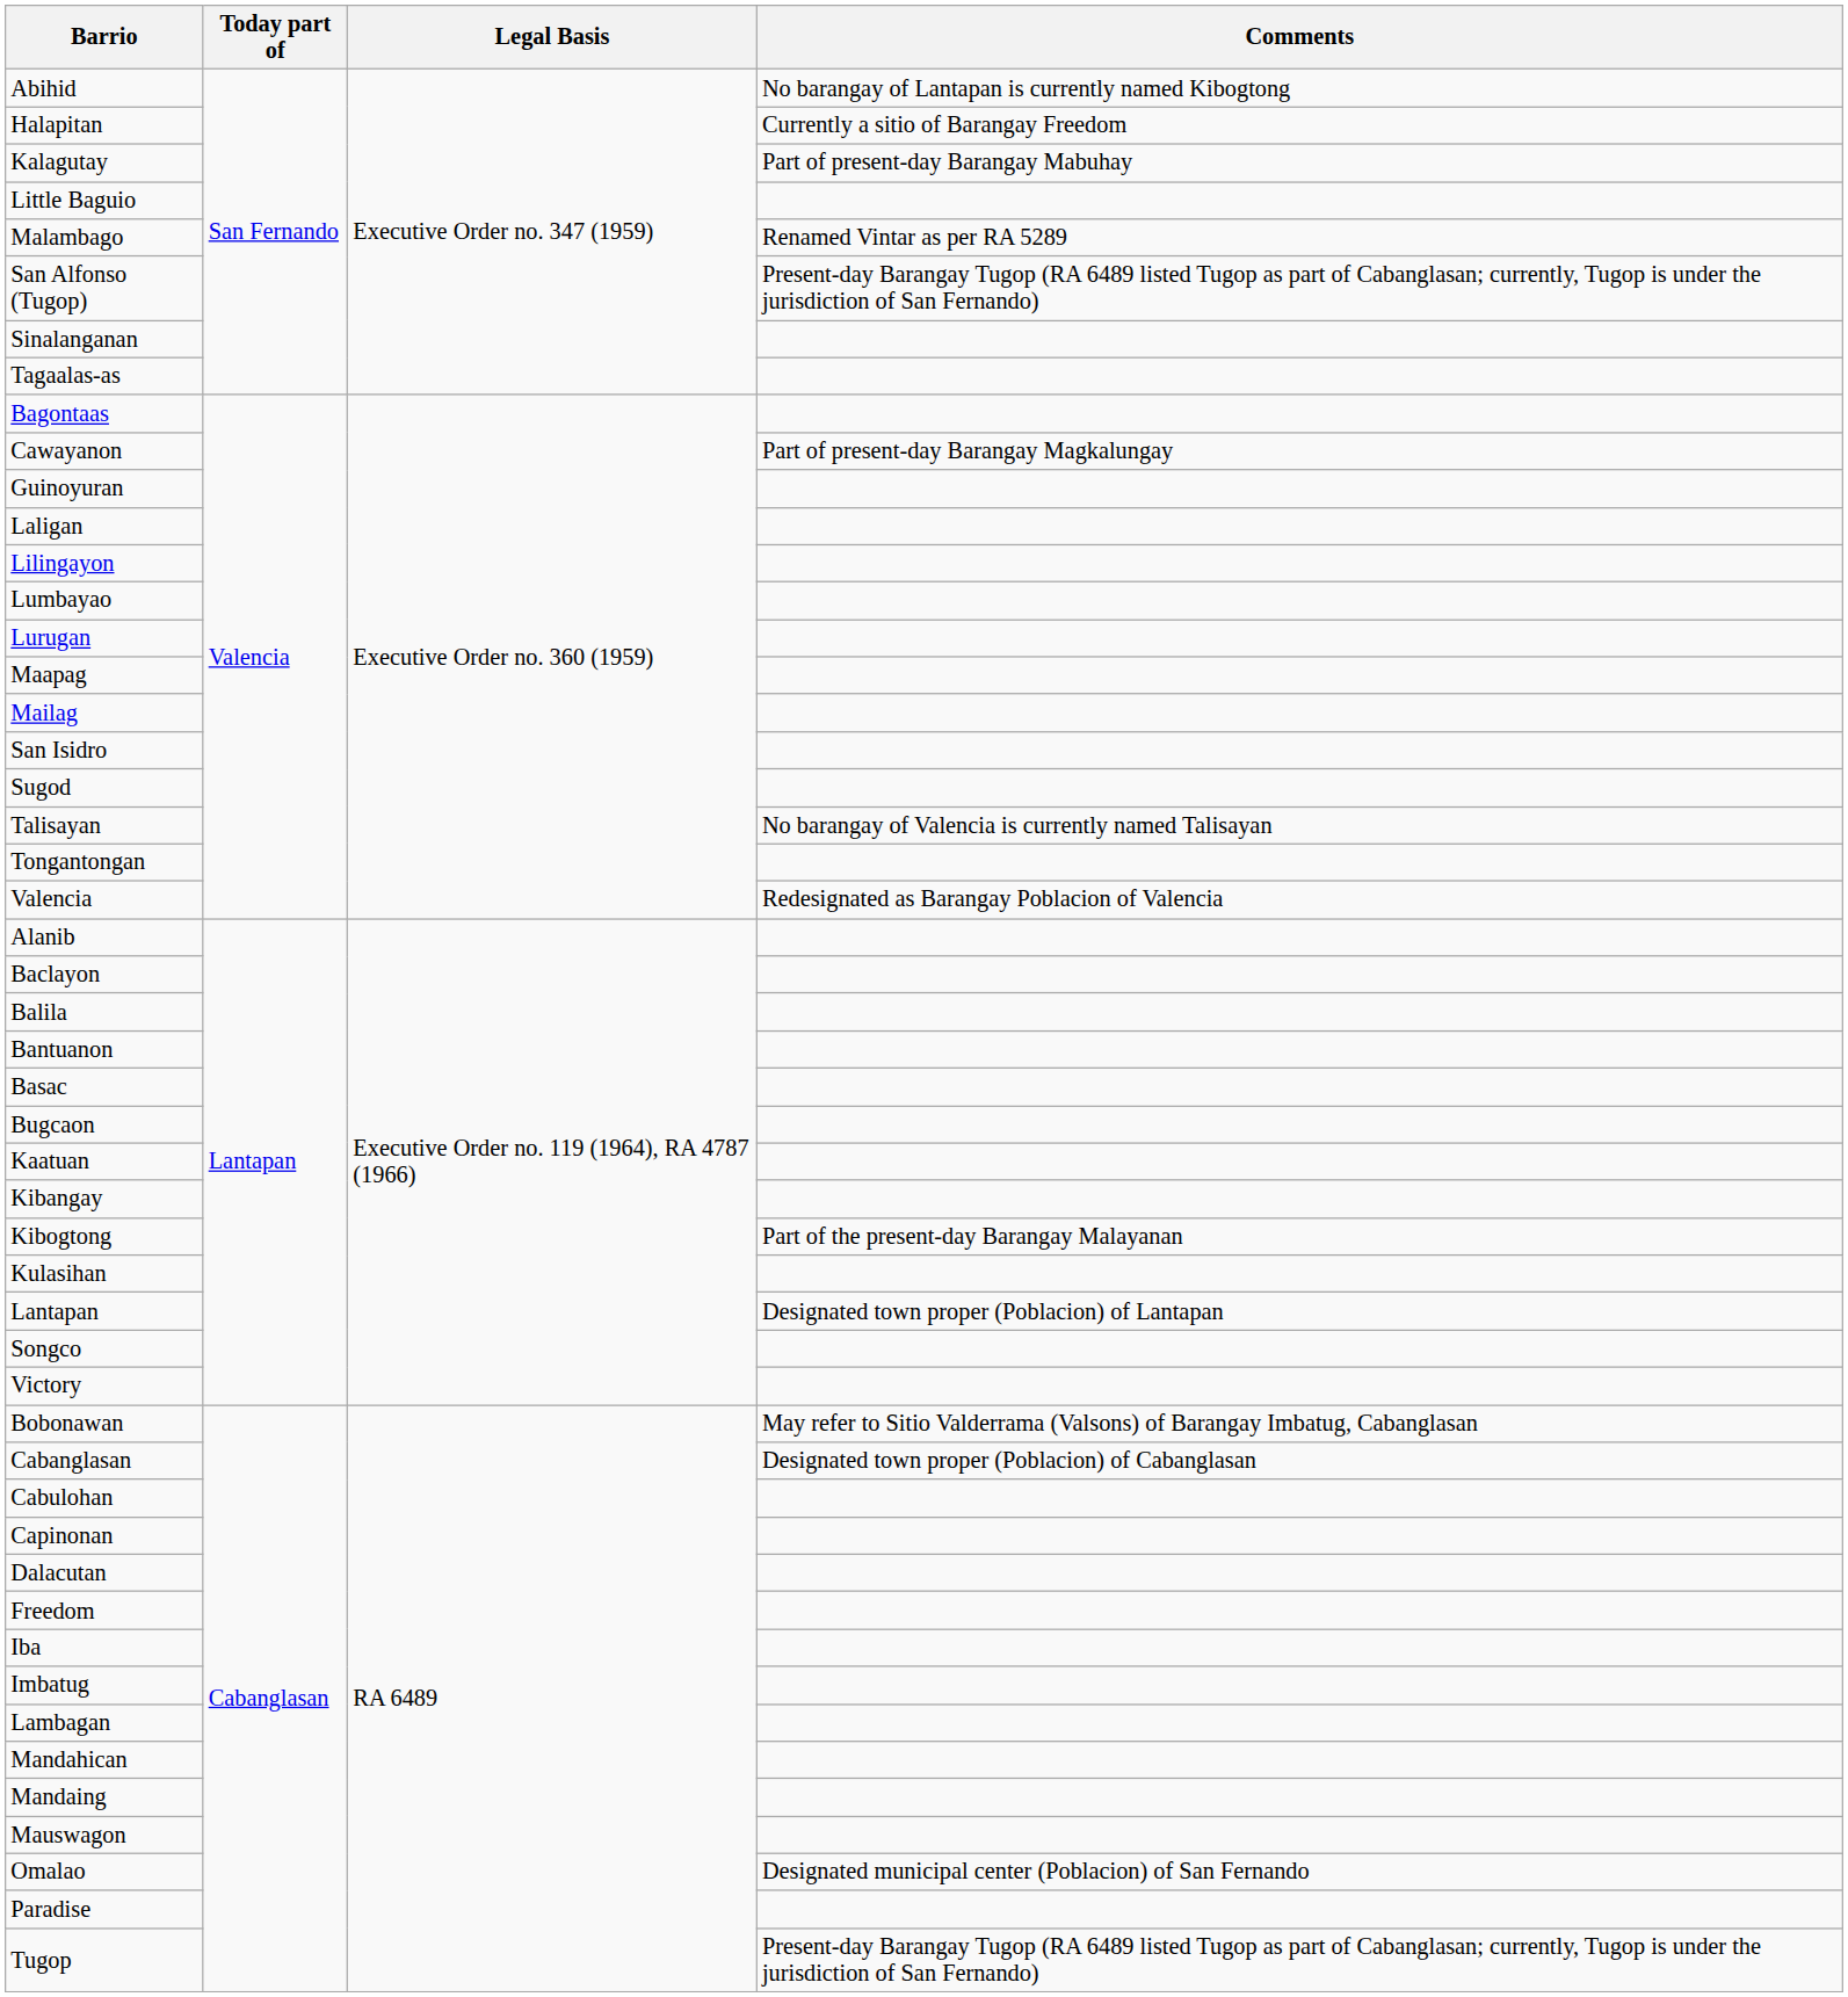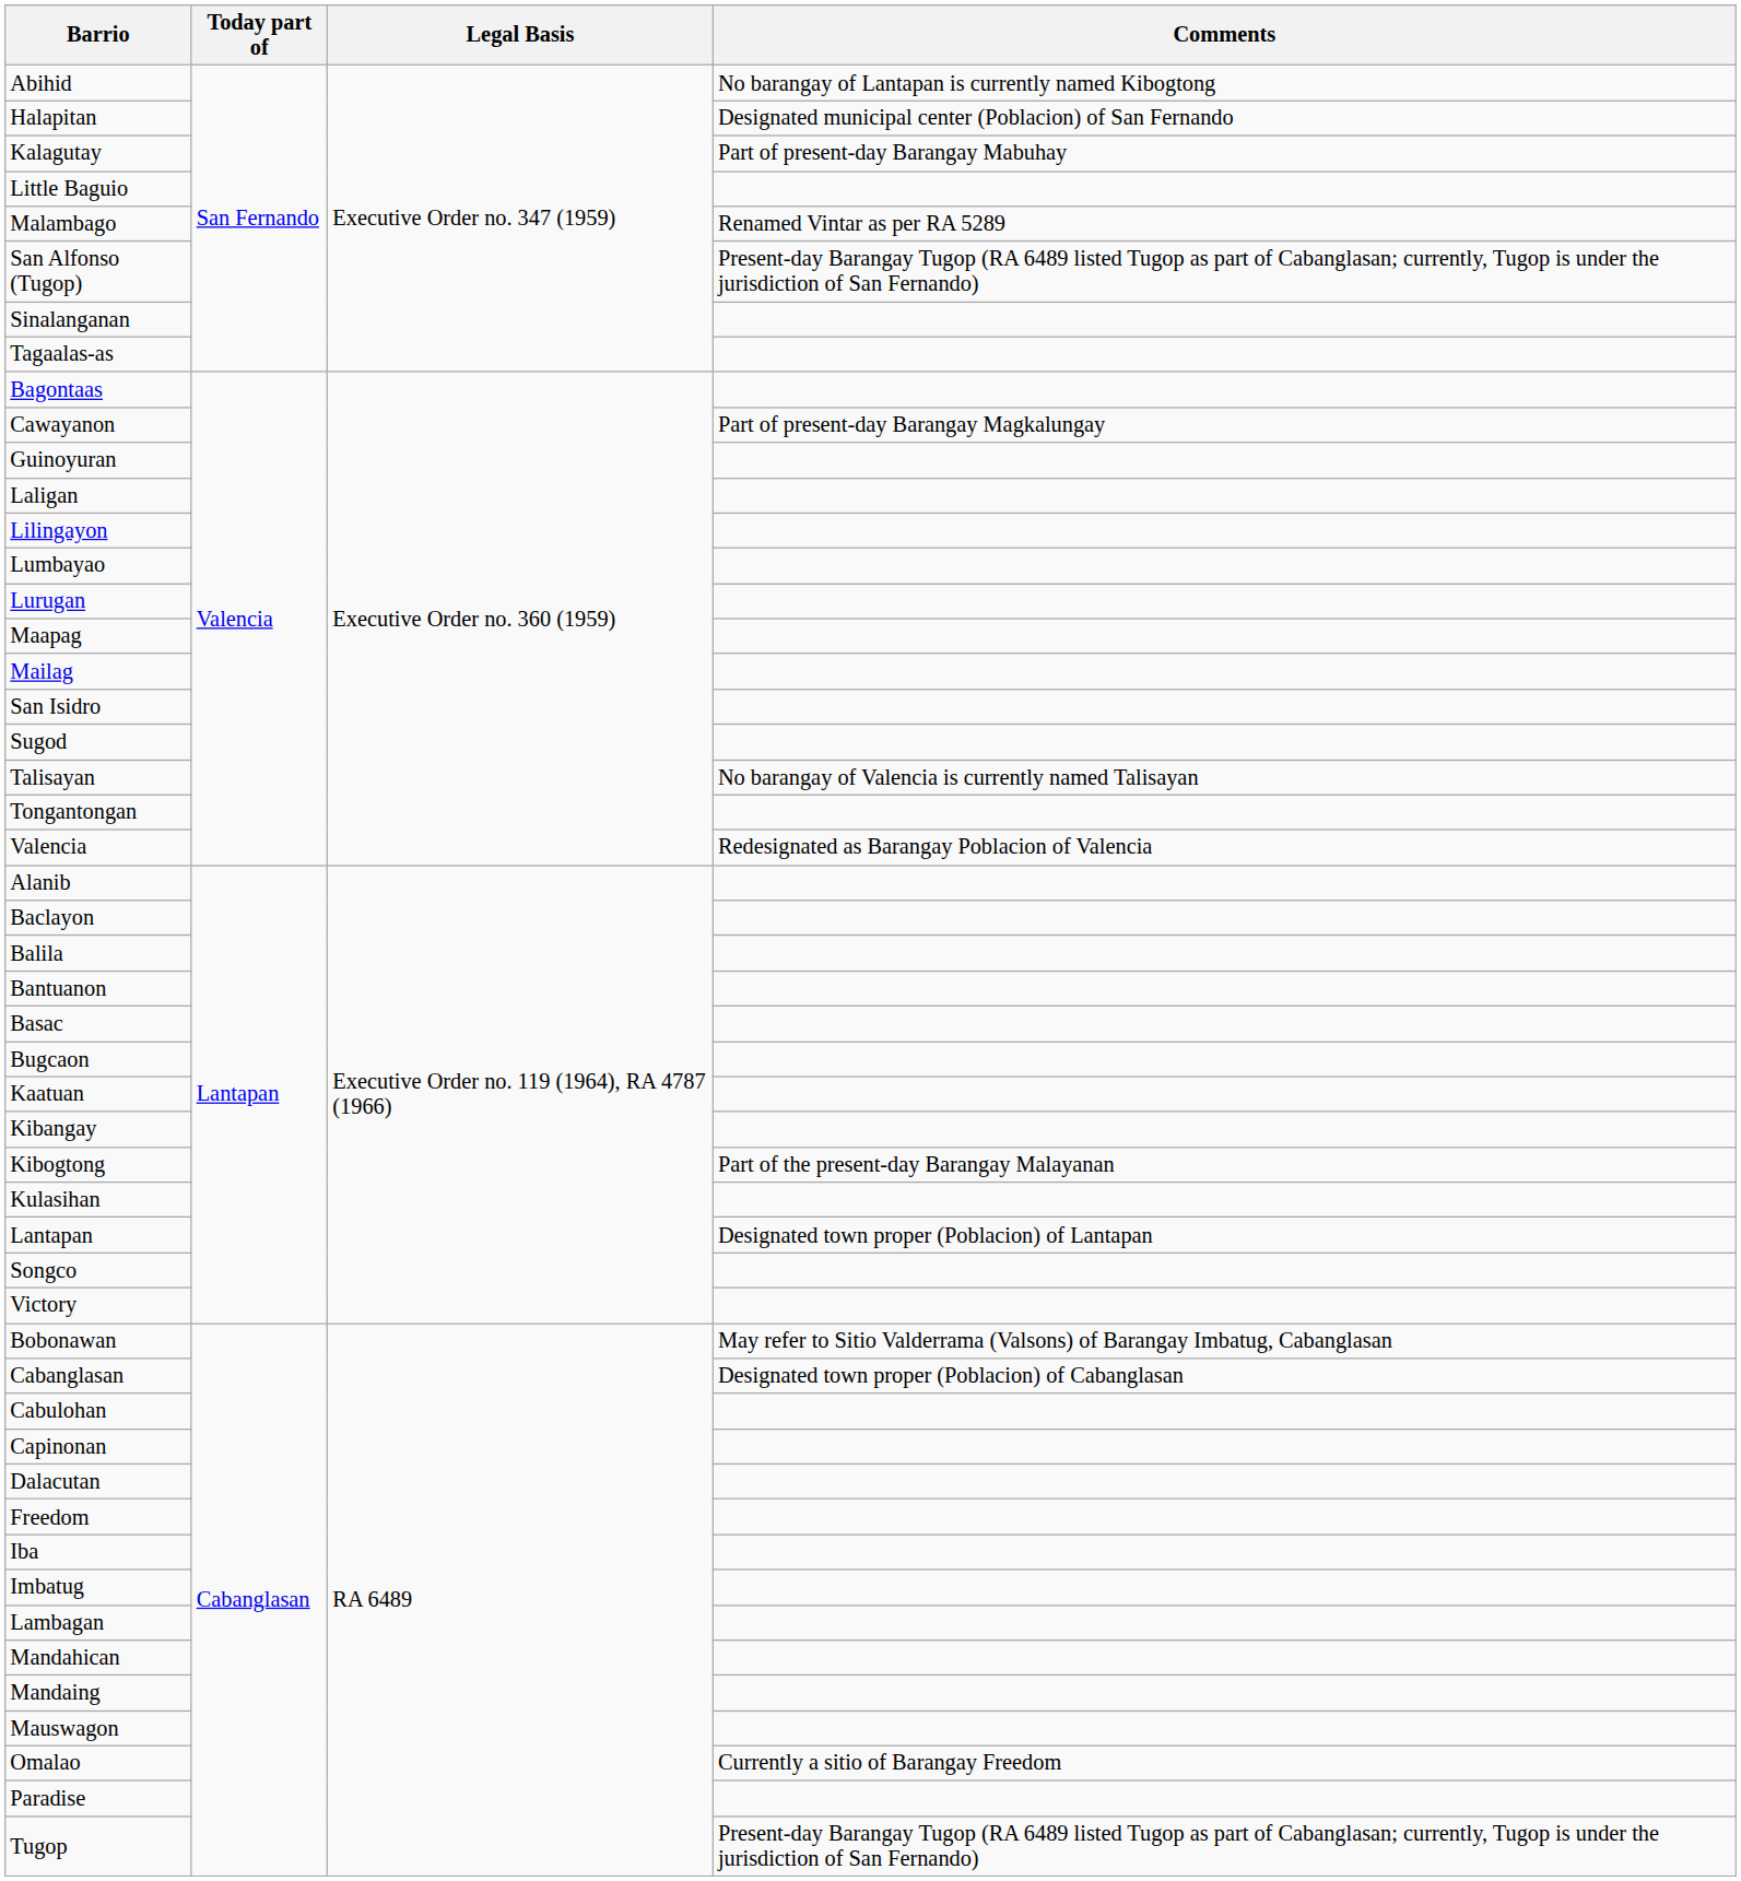Halapitan | Comments: Currently a sitio of Barangay Freedom -> Designated municipal center (Poblacion) of San Fernando
Omalao | Comments: Designated municipal center (Poblacion) of San Fernando -> Currently a sitio of Barangay Freedom
